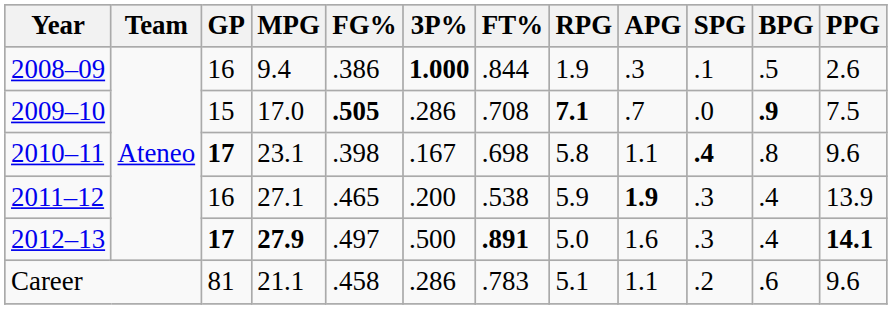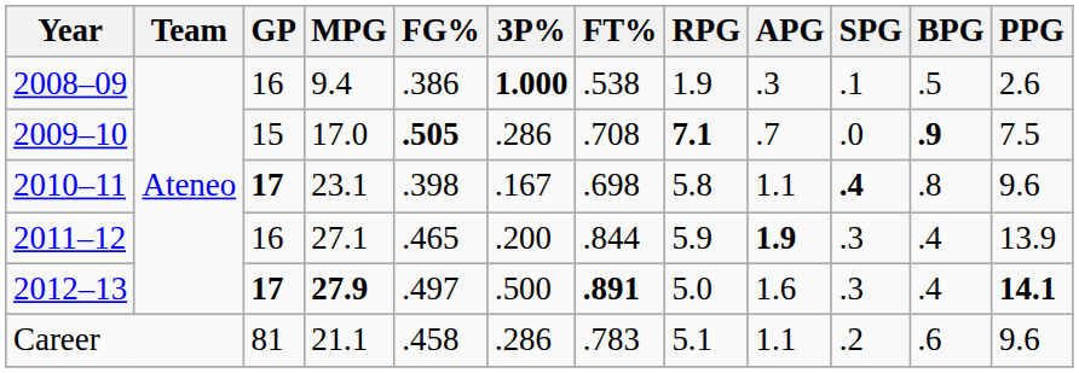2008–09 | FT%: .844 -> .538
2011–12 | FT%: .538 -> .844
